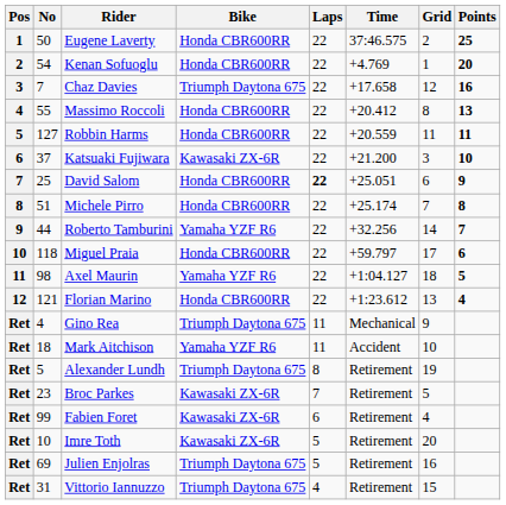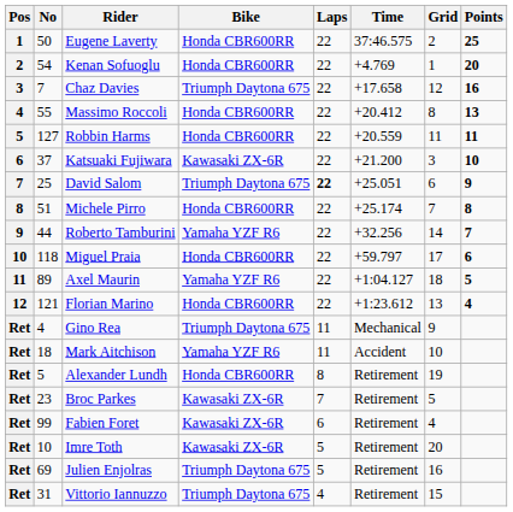David Salom | Bike: Honda CBR600RR -> Triumph Daytona 675
Axel Maurin | No: 98 -> 89
Alexander Lundh | Bike: Triumph Daytona 675 -> Honda CBR600RR
